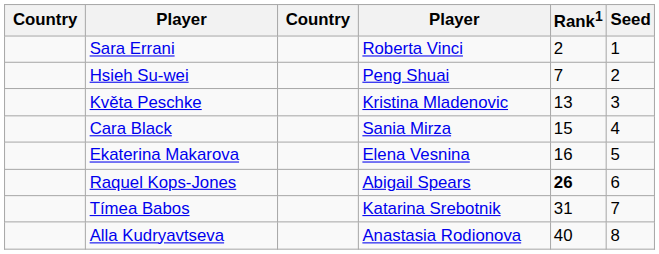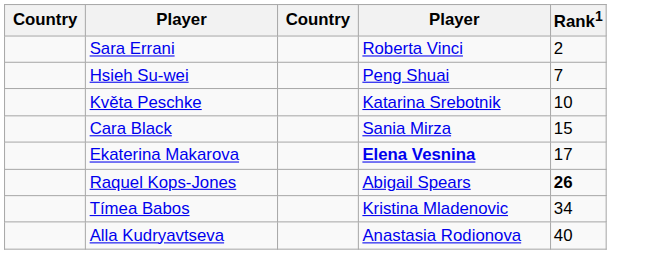- column: Seed | 1 | 2 | 3 | 4 | 5 | 6 | 7 | 8
Květa Peschke | column 4: Kristina Mladenovic -> Katarina Srebotnik
Květa Peschke | Rank1: 13 -> 10
Ekaterina Makarova | column 4: normal -> bold
Ekaterina Makarova | Rank1: 16 -> 17
Tímea Babos | column 4: Katarina Srebotnik -> Kristina Mladenovic
Tímea Babos | Rank1: 31 -> 34
